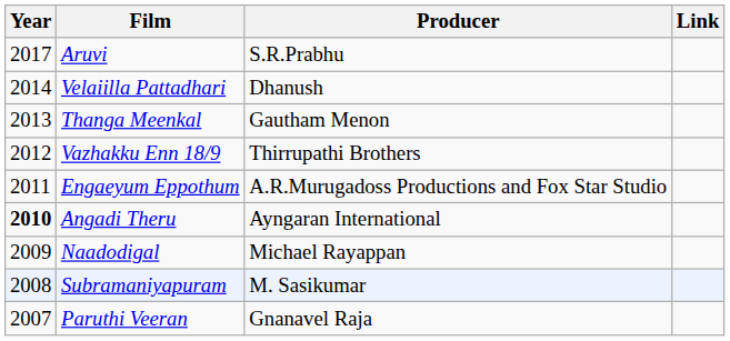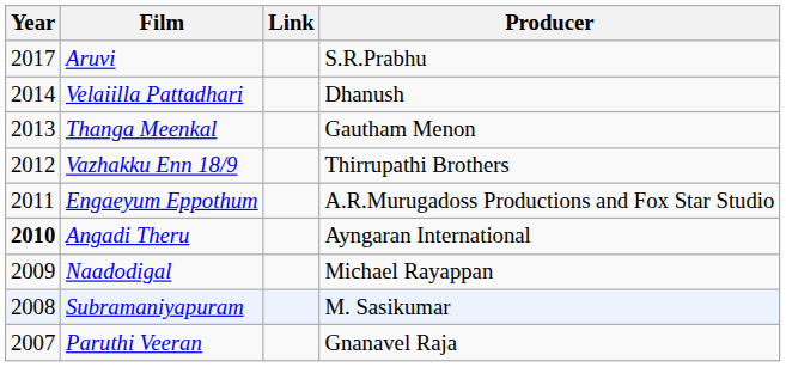columns swapped: Producer <-> Link
